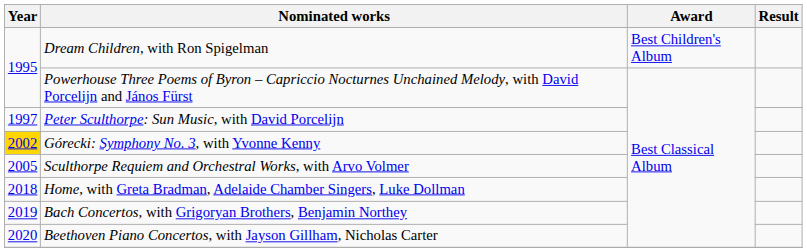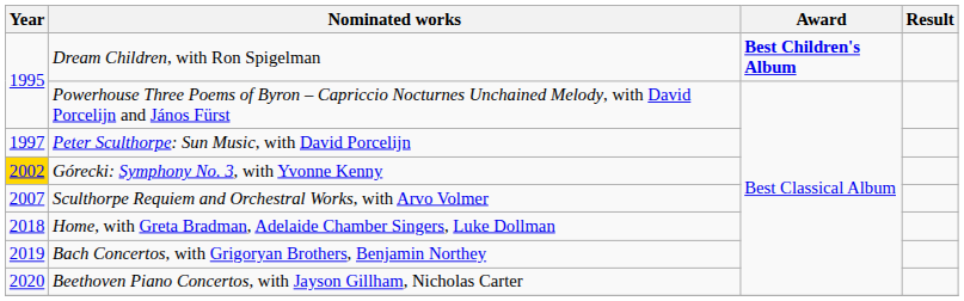Dream Children, with Ron Spigelman | Award: normal -> bold
Sculthorpe Requiem and Orchestral Works, with Arvo Volmer | Year: 2005 -> 2007
